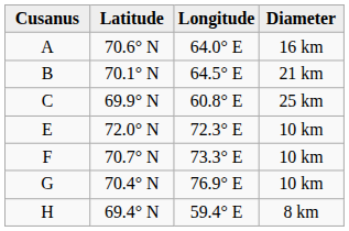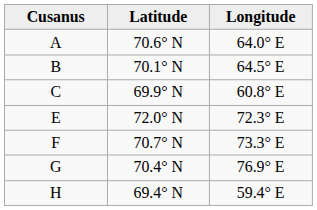- column: Diameter | 16 km | 21 km | 25 km | 10 km | 10 km | 10 km | 8 km
